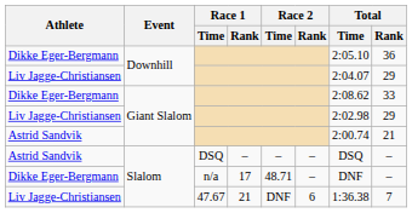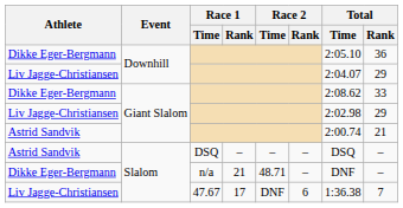n/a | Race 1 / Rank: 17 -> 21
47.67 | Race 1 / Rank: 21 -> 17
